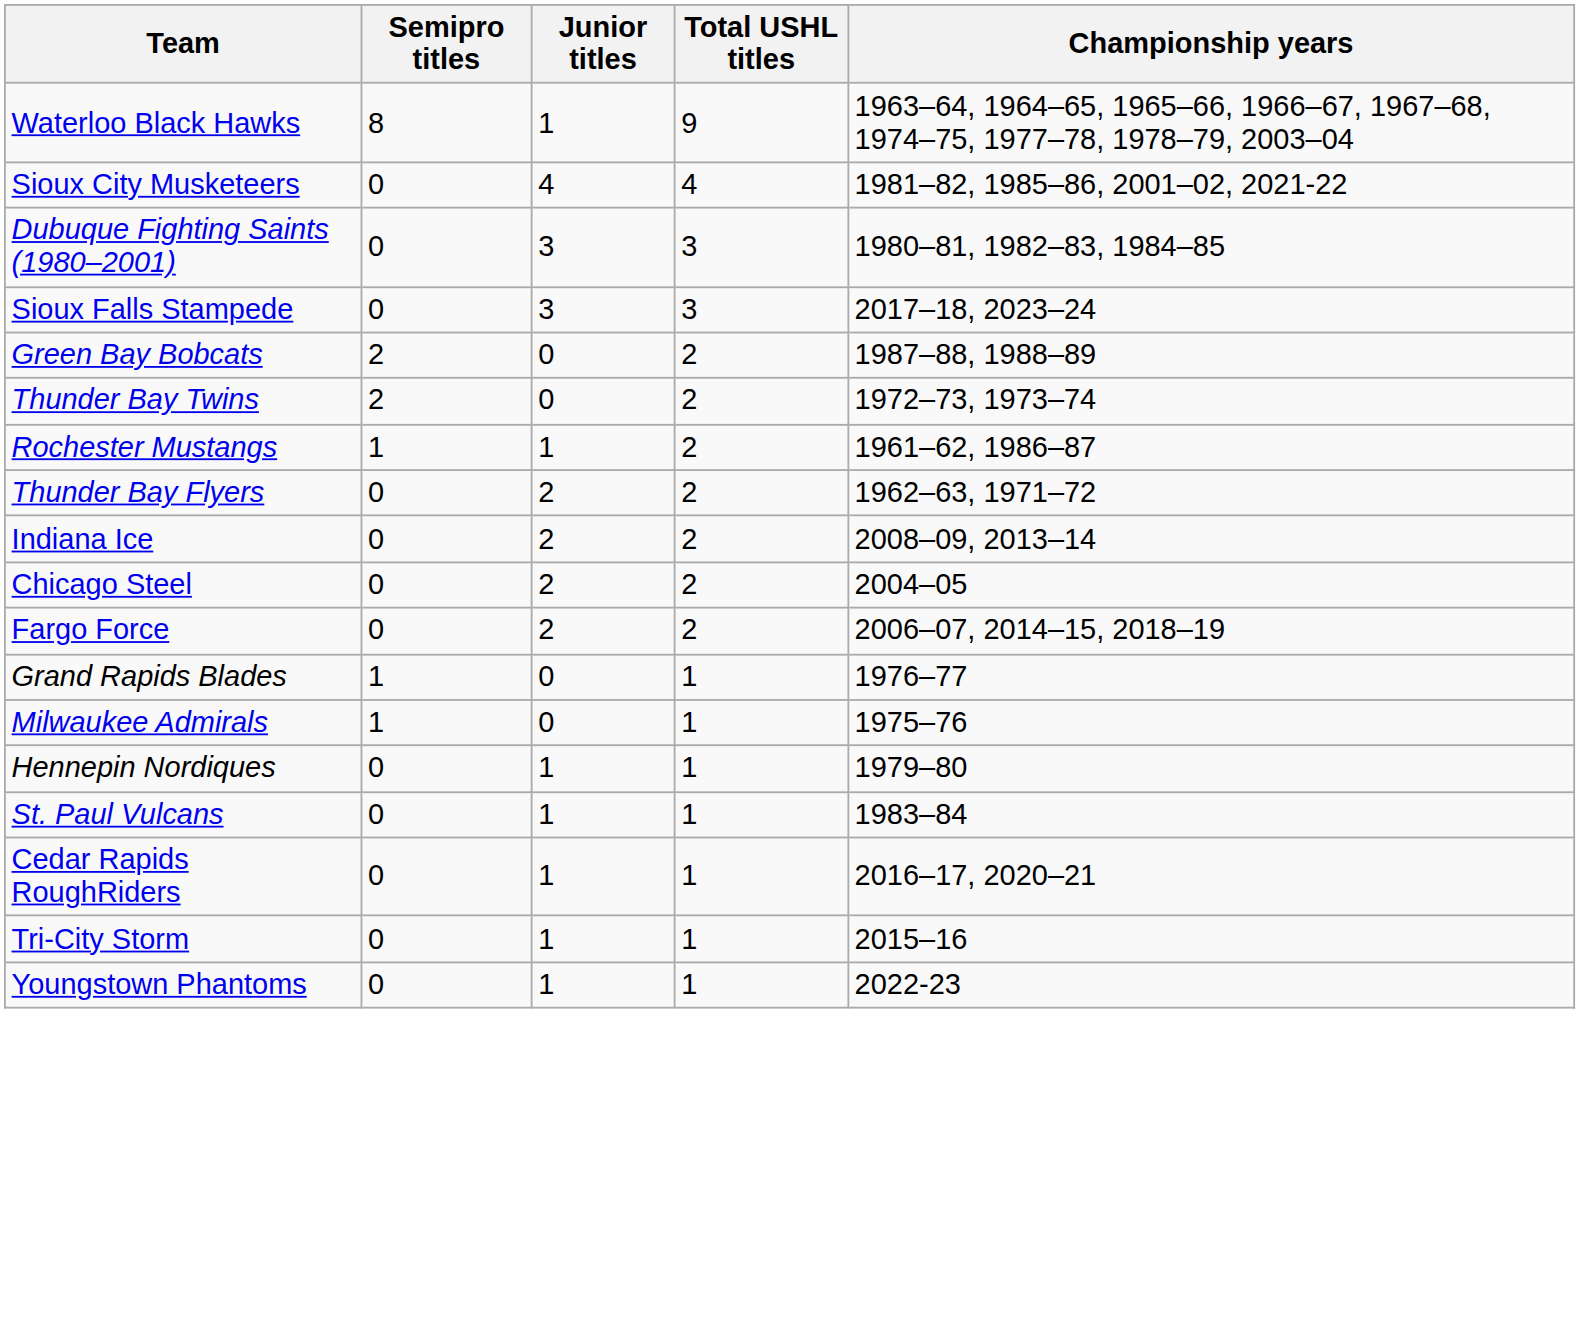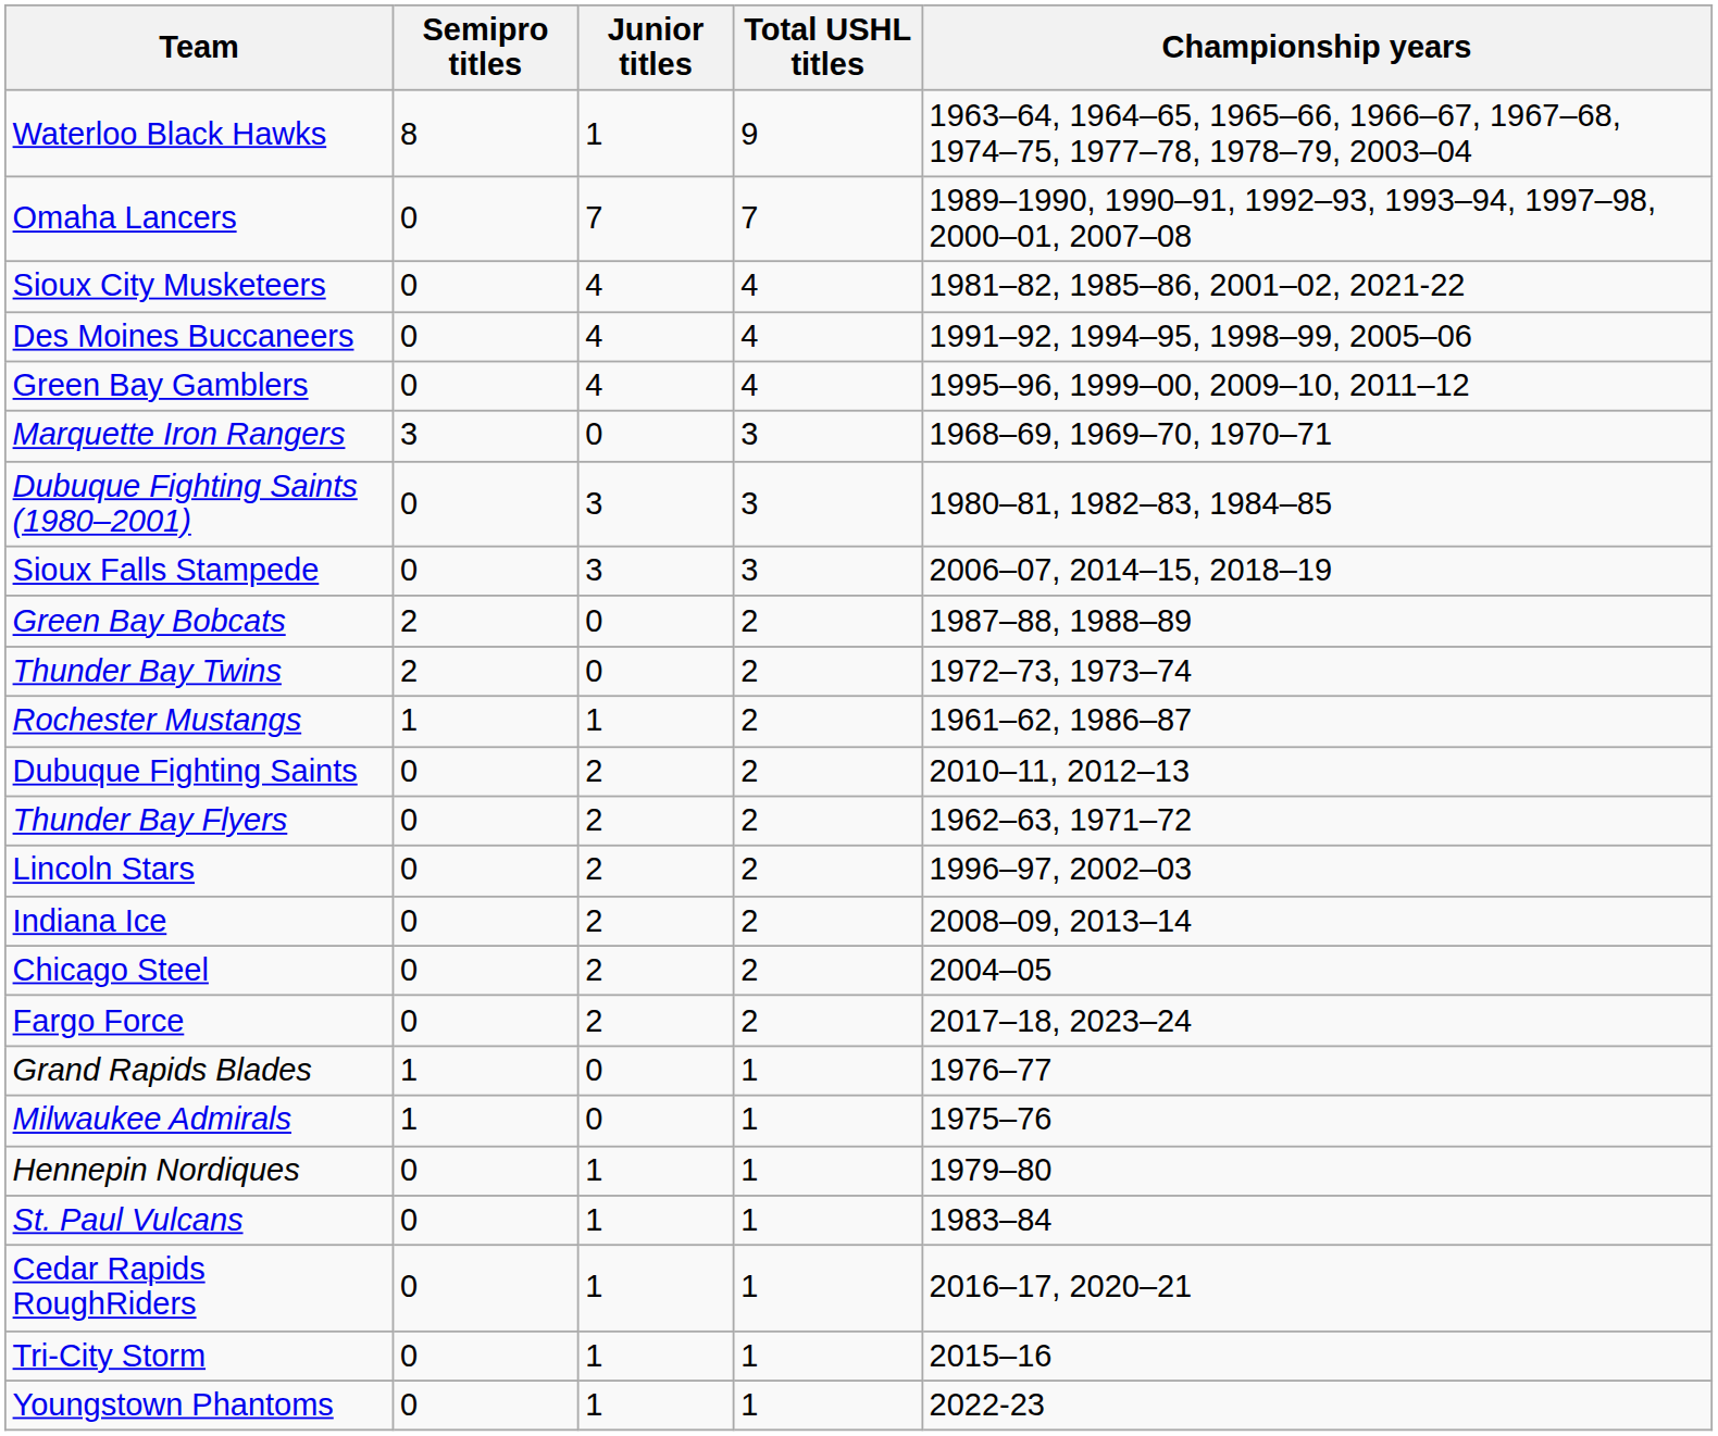+ row: Omaha Lancers | 0 | 7 | 7 | 1989–1990, 1990–91, 1992–93, 1993–94, 1997–98, 2000–01, 2007–08
+ row: Des Moines Buccaneers | 0 | 4 | 4 | 1991–92, 1994–95, 1998–99, 2005–06
+ row: Green Bay Gamblers | 0 | 4 | 4 | 1995–96, 1999–00, 2009–10, 2011–12
+ row: Marquette Iron Rangers | 3 | 0 | 3 | 1968–69, 1969–70, 1970–71
Sioux Falls Stampede | Championship years: 2017–18, 2023–24 -> 2006–07, 2014–15, 2018–19
+ row: Dubuque Fighting Saints | 0 | 2 | 2 | 2010–11, 2012–13
+ row: Lincoln Stars | 0 | 2 | 2 | 1996–97, 2002–03
Fargo Force | Championship years: 2006–07, 2014–15, 2018–19 -> 2017–18, 2023–24
